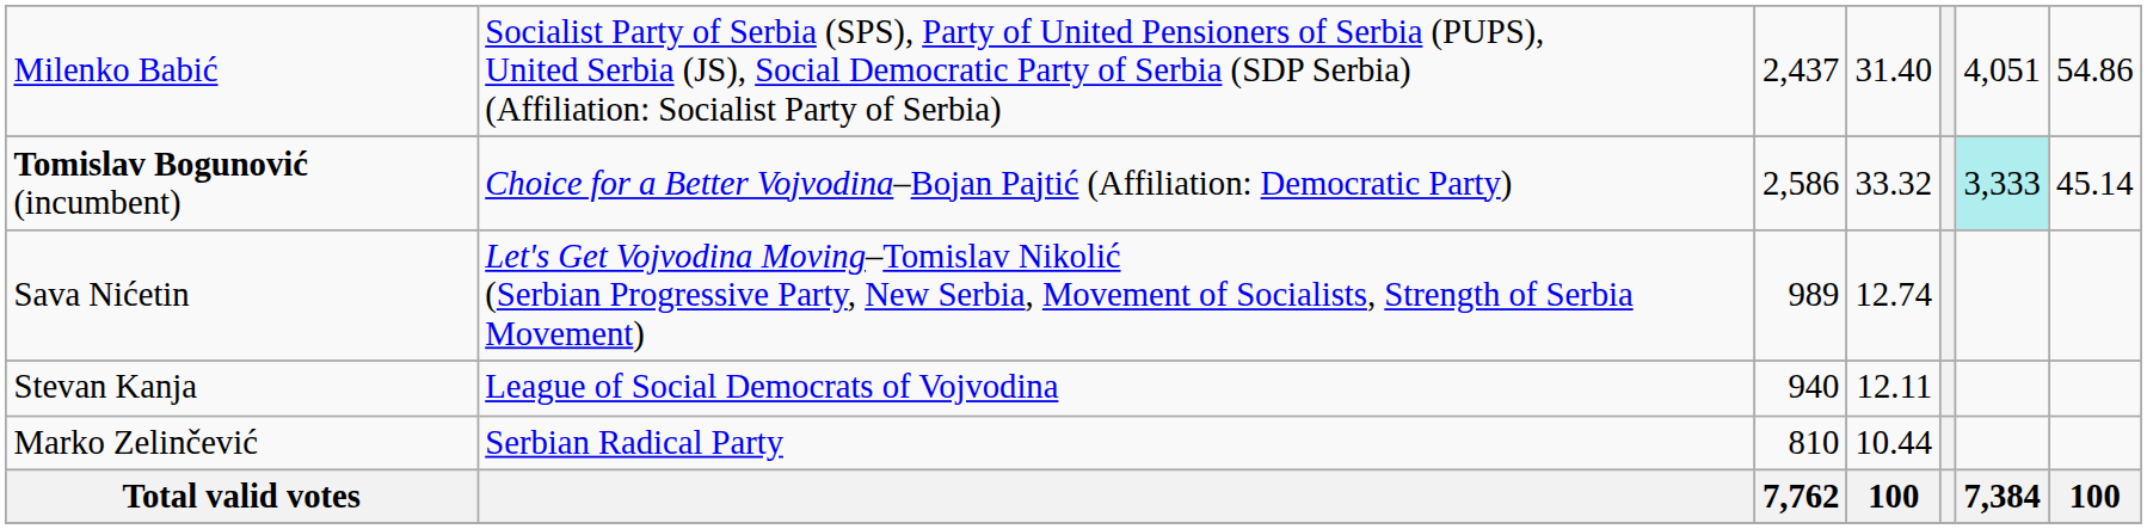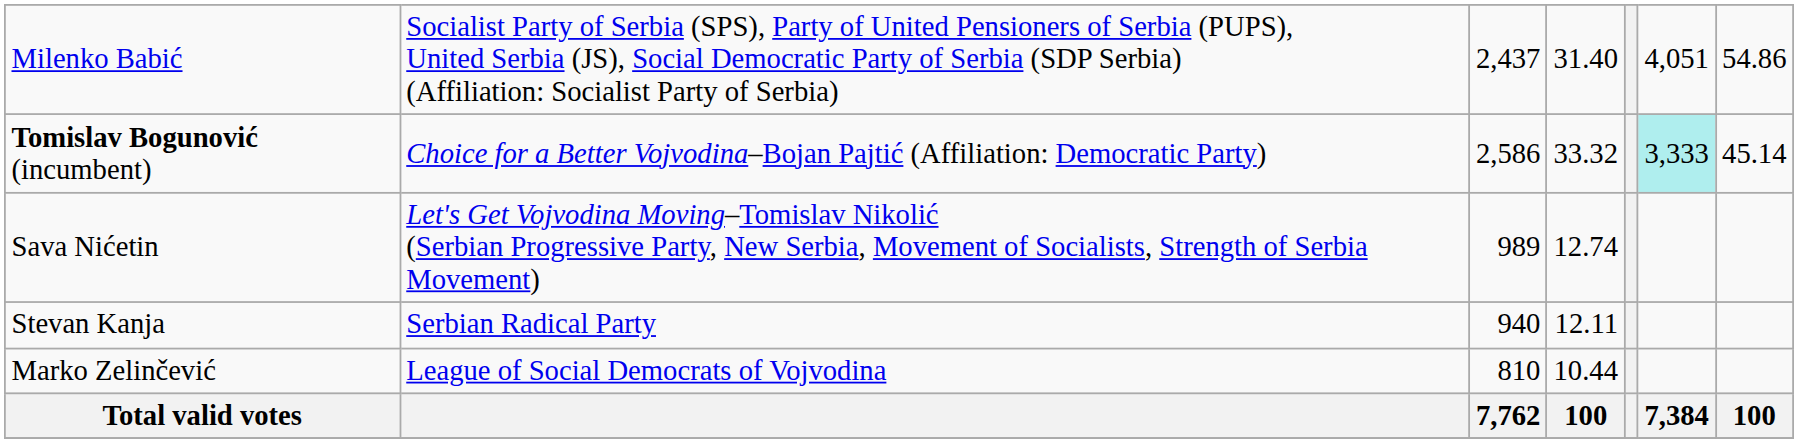Stevan Kanja | column 2: League of Social Democrats of Vojvodina -> Serbian Radical Party
Marko Zelinčević | column 2: Serbian Radical Party -> League of Social Democrats of Vojvodina
